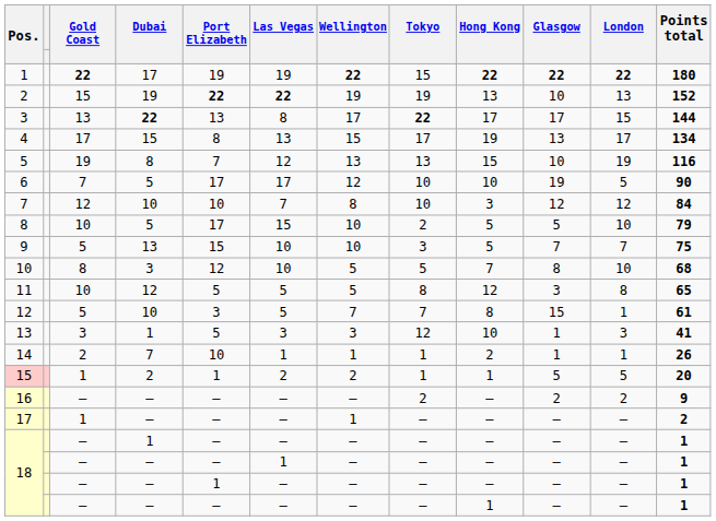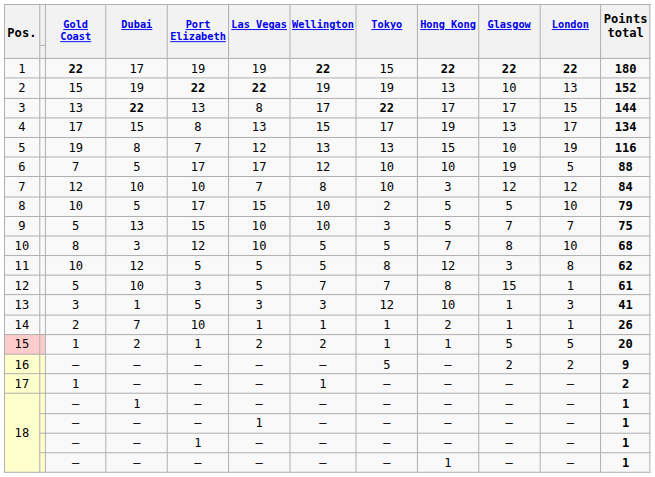6 | Points total: 90 -> 88
11 | Points total: 65 -> 62
16 | Tokyo: 2 -> 5
